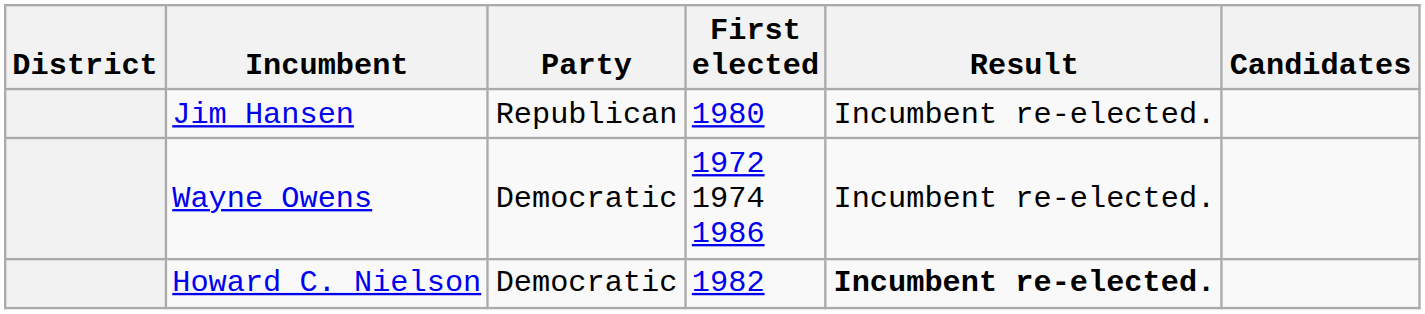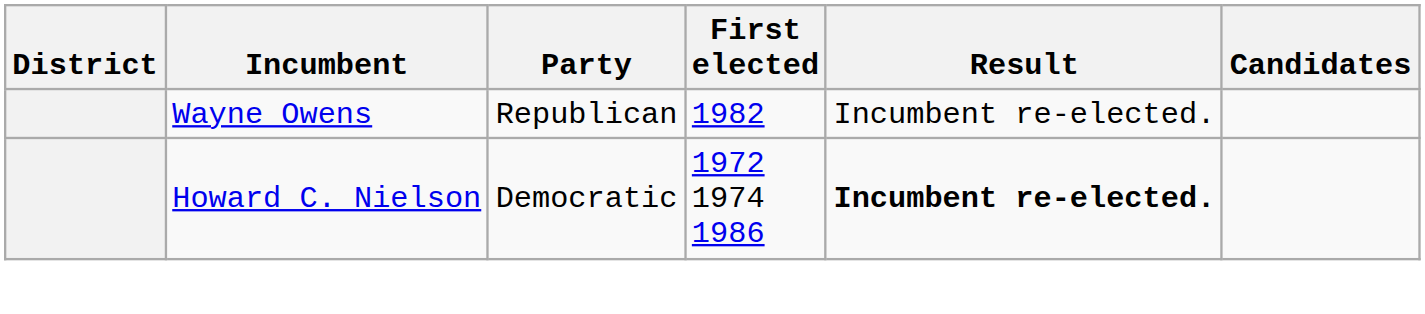- row: Jim Hansen | Republican | 1980 | Incumbent re-elected.
Wayne Owens | Party: Democratic -> Republican
Wayne Owens | First elected: 1972 1974 1986 -> 1982
Howard C. Nielson | First elected: 1982 -> 1972 1974 1986
